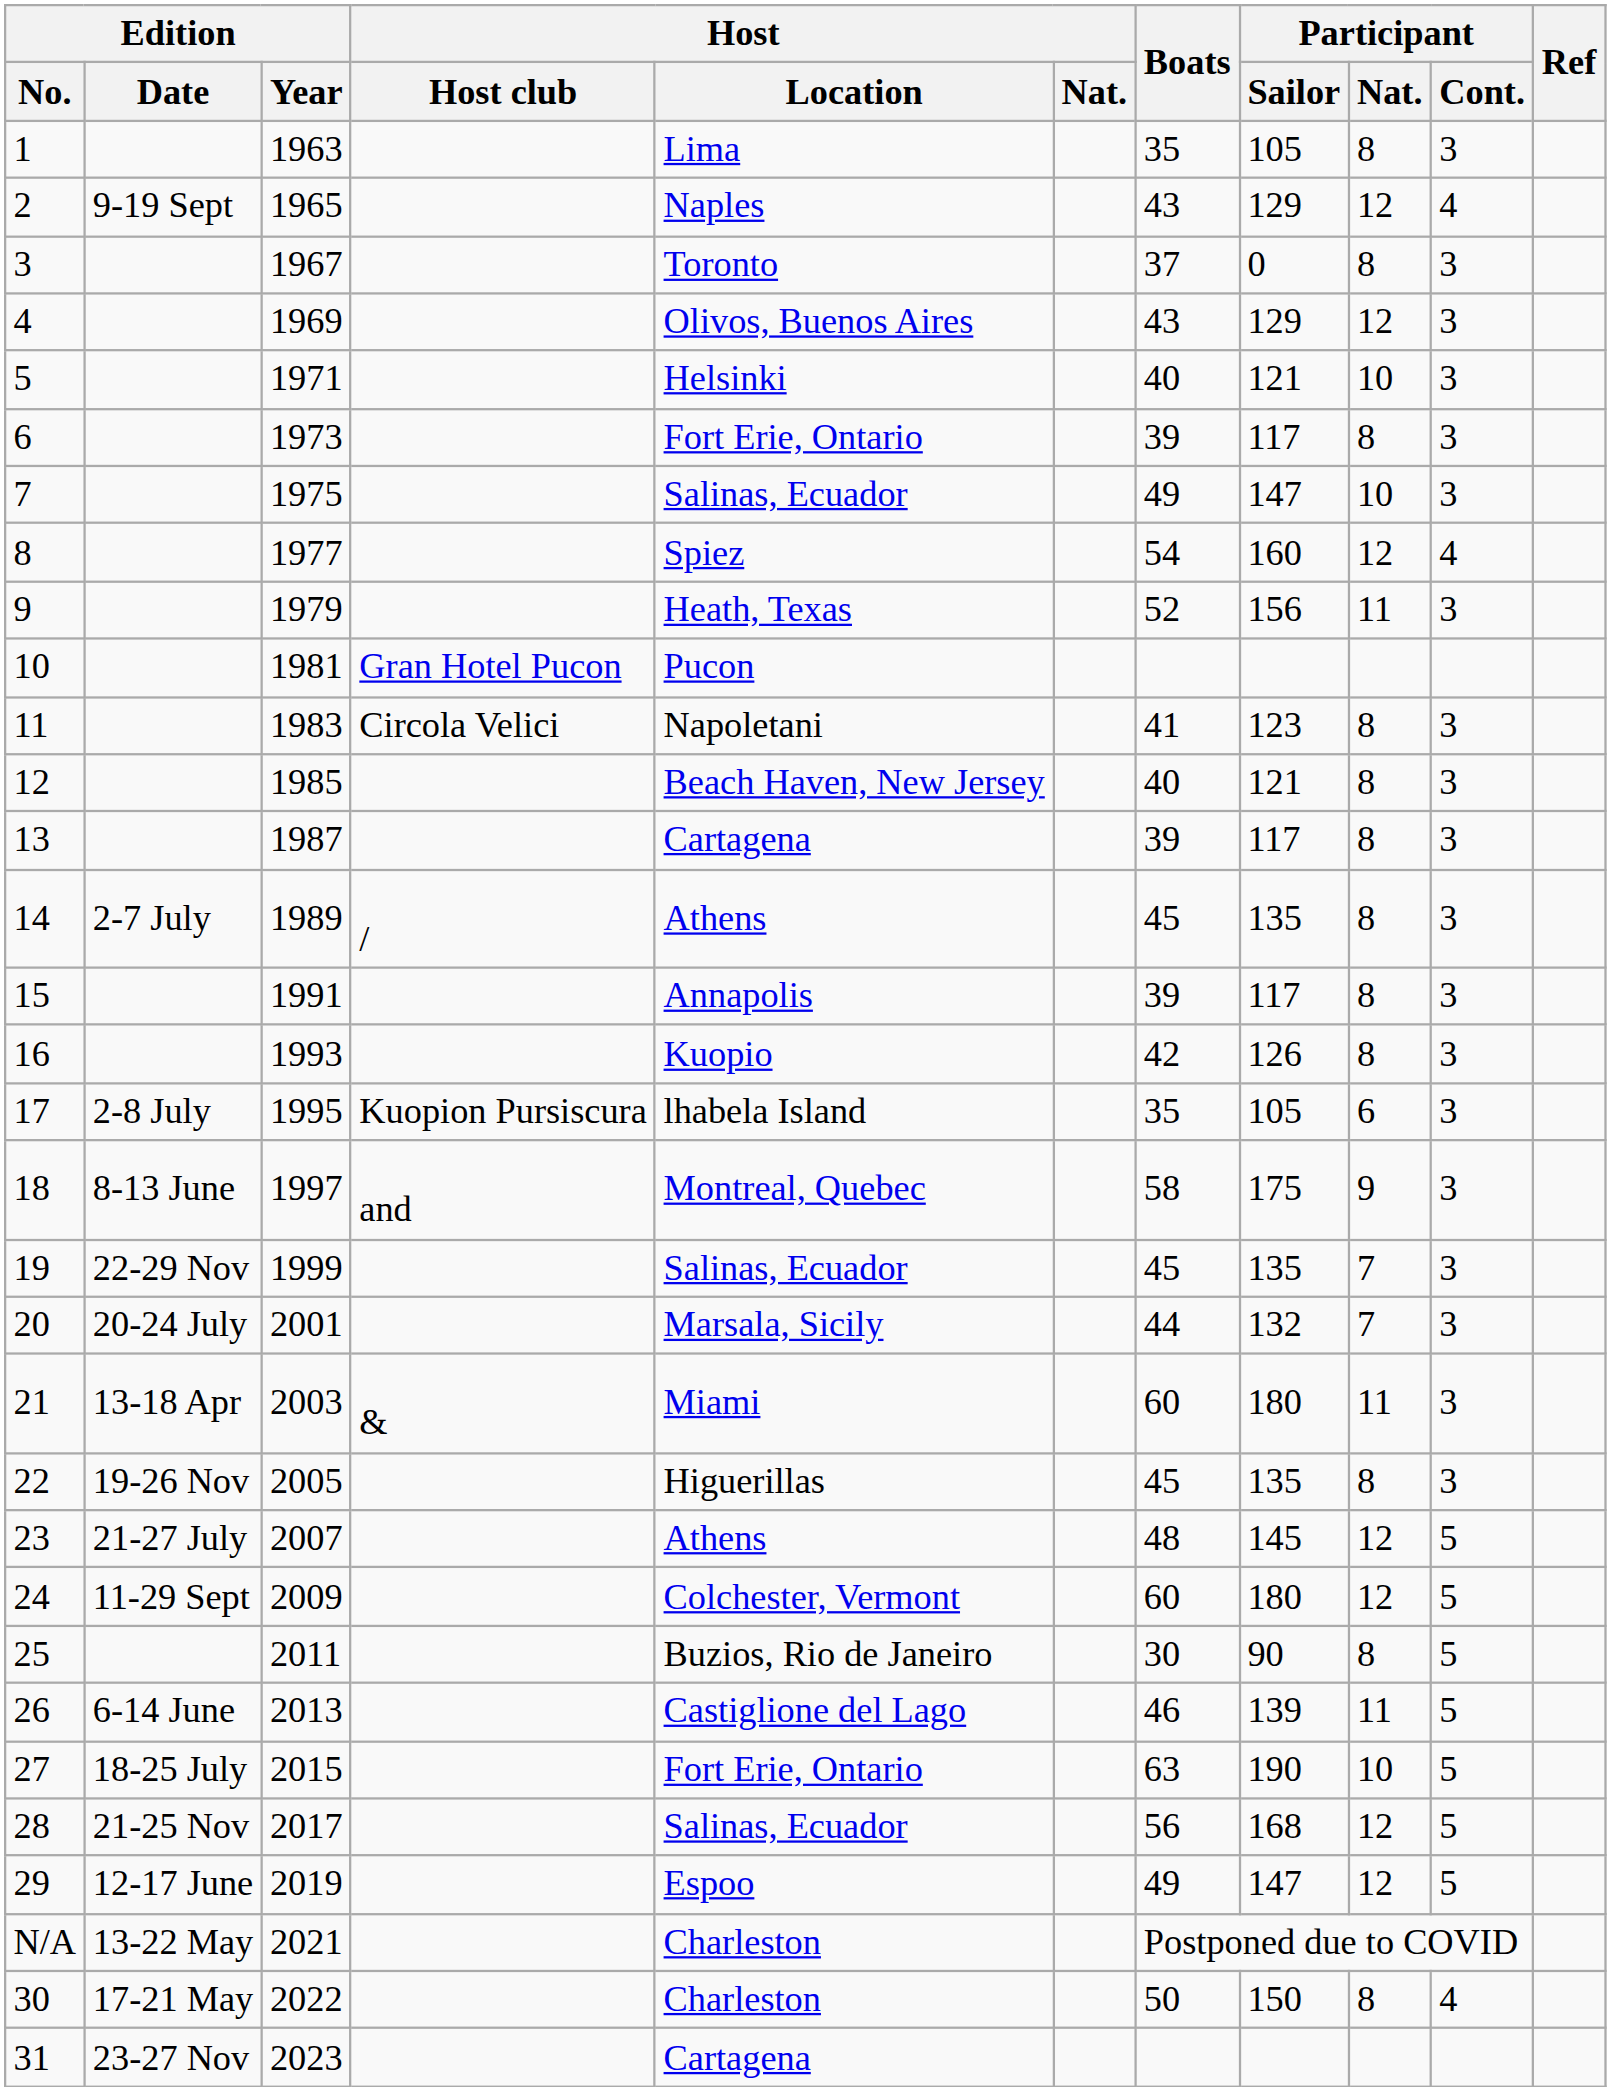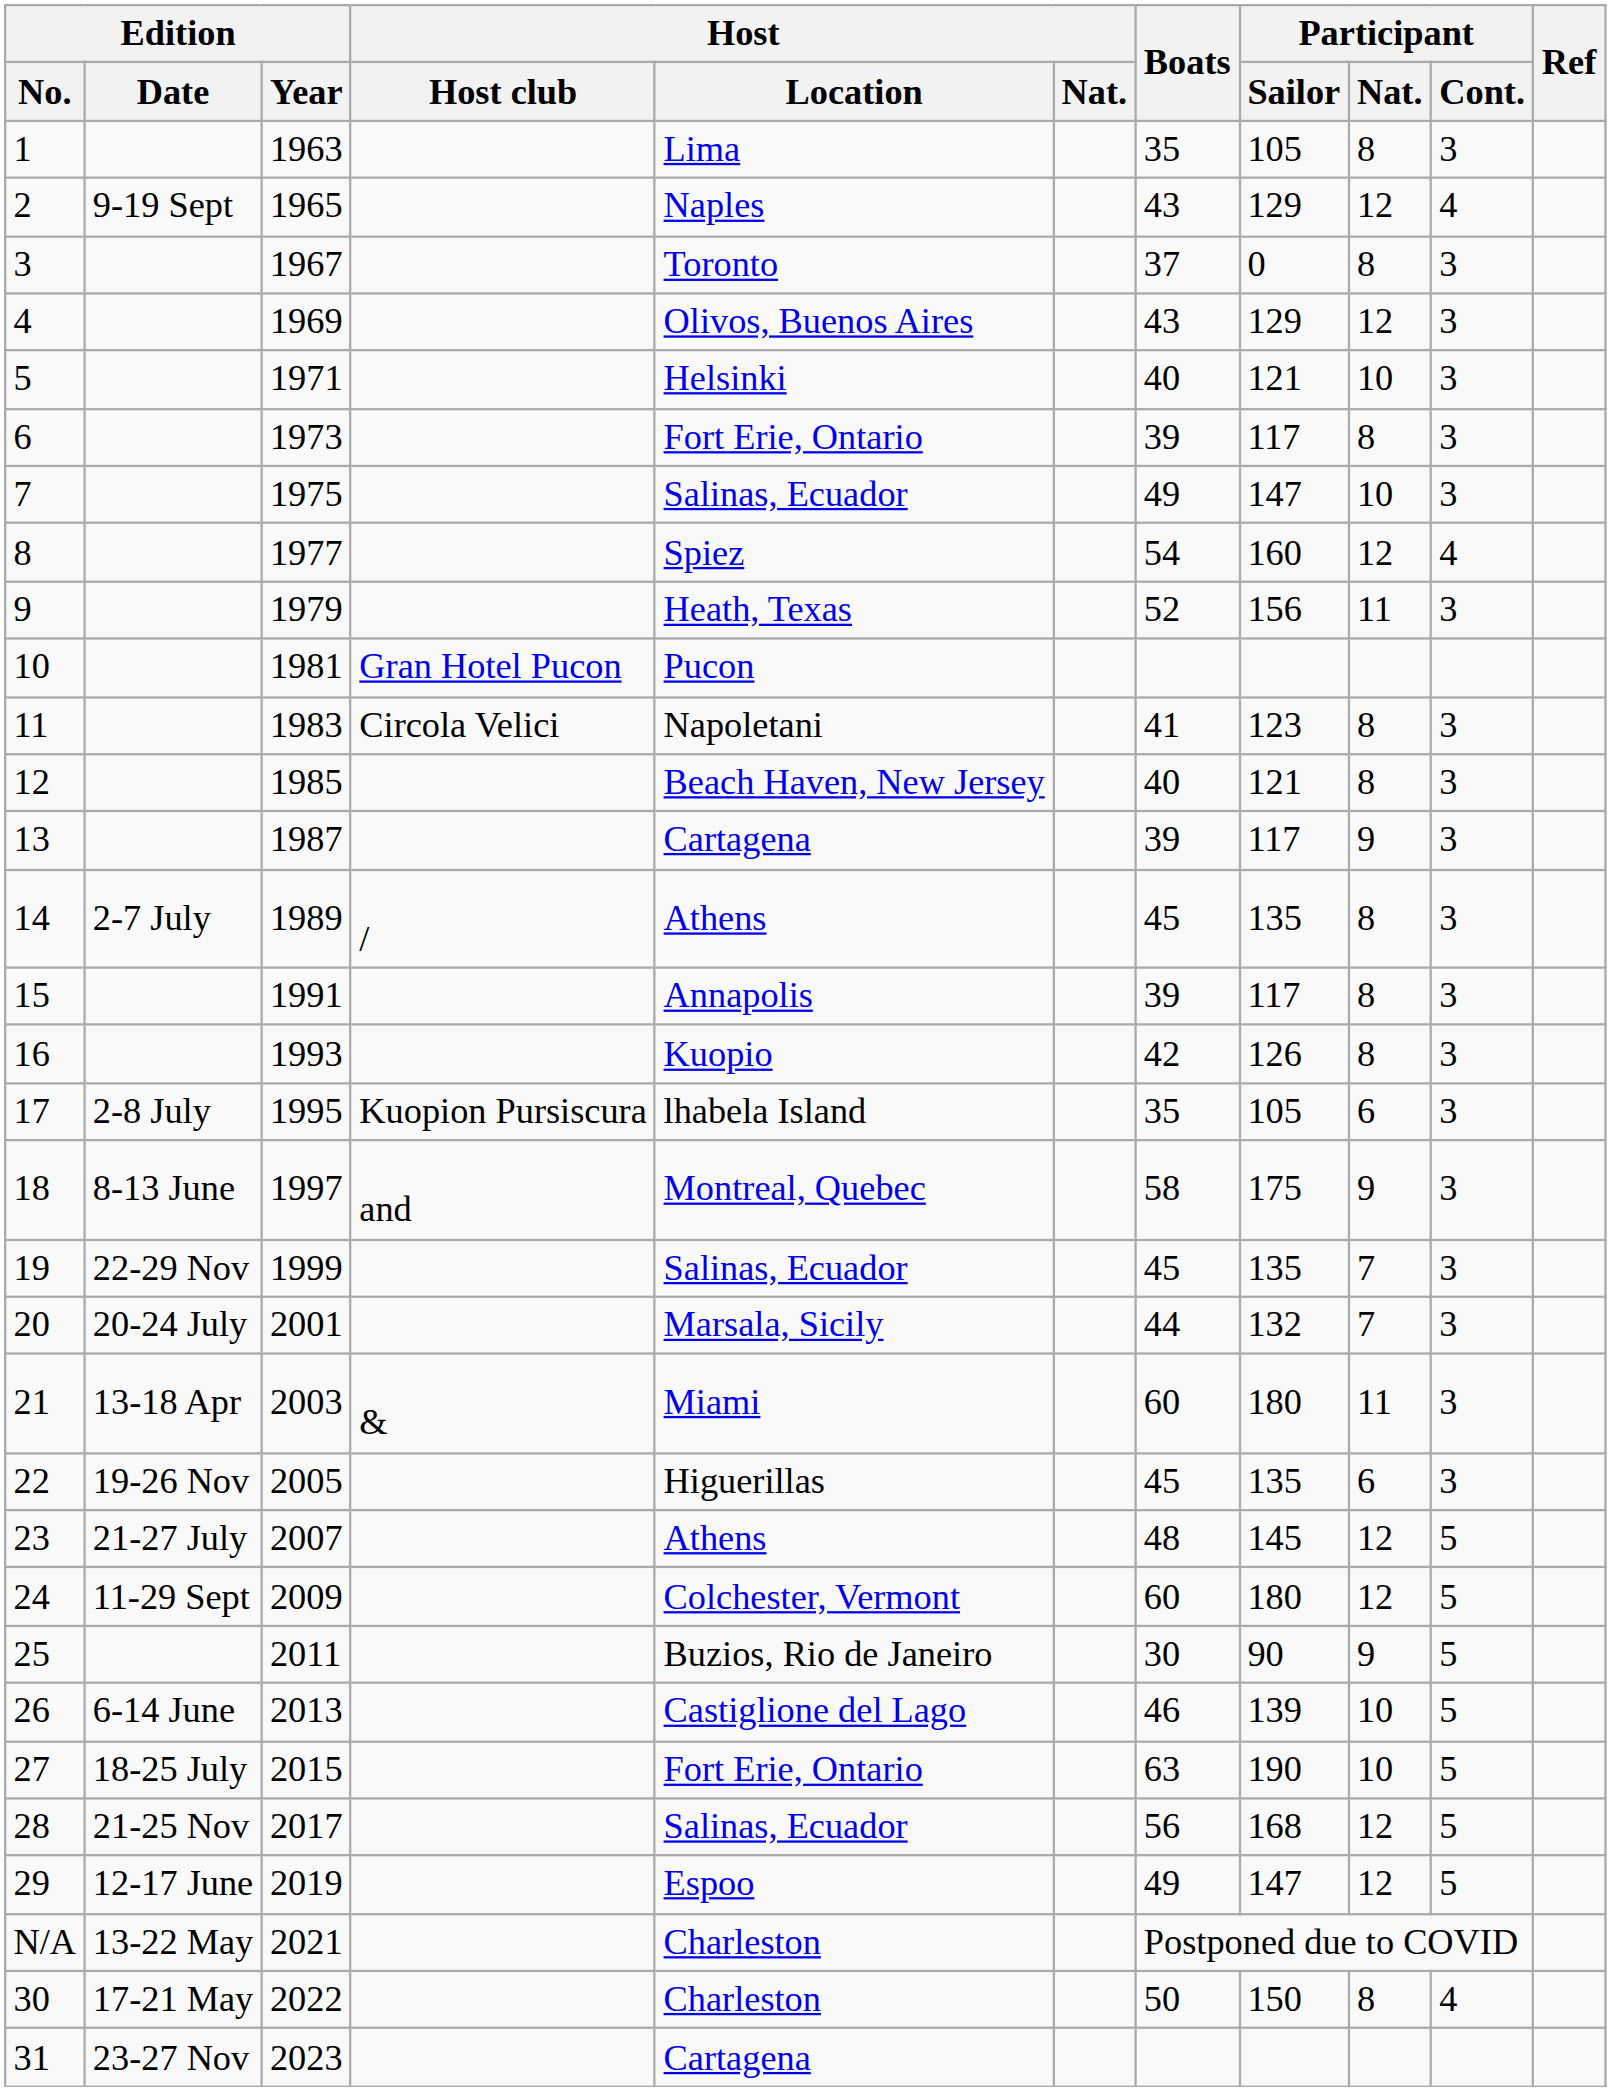13 | Participant / Nat.: 8 -> 9
22 | Participant / Nat.: 8 -> 6
25 | Participant / Nat.: 8 -> 9
26 | Participant / Nat.: 11 -> 10
